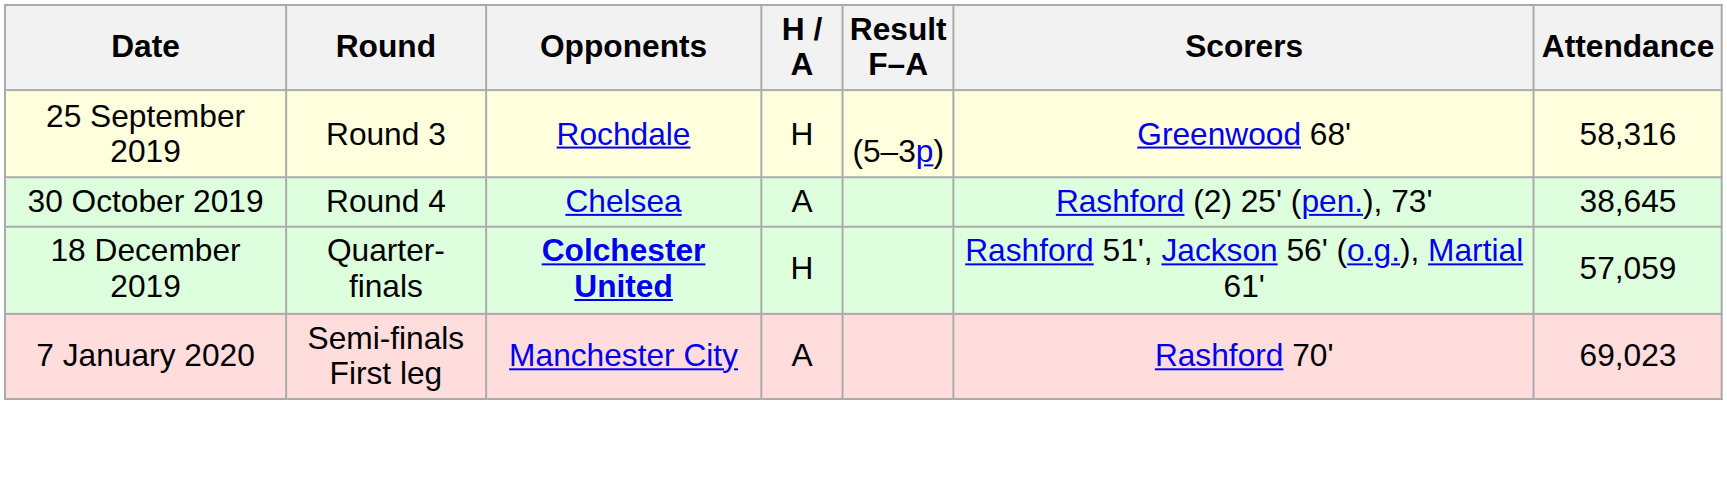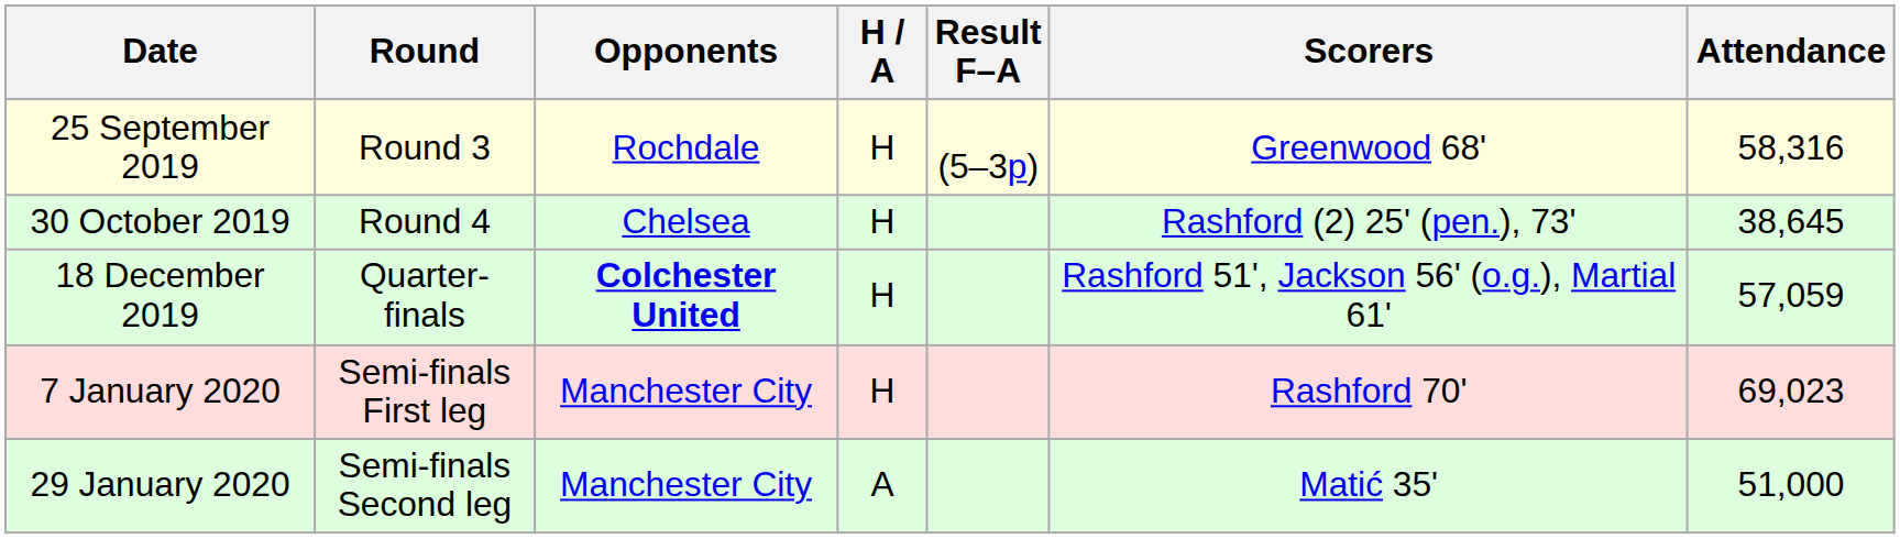30 October 2019 | H / A: A -> H
7 January 2020 | H / A: A -> H
+ row: 29 January 2020 | Semi-finals Second leg | Manchester City | A | Matić 35' | 51,000
